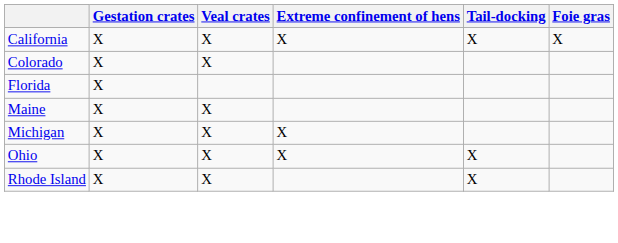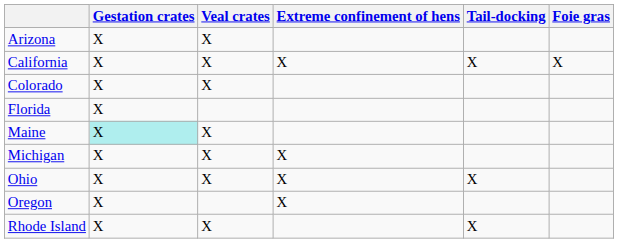+ row: Arizona | X | X
Maine | Gestation crates: no background -> paleturquoise background
+ row: Oregon | X | X
